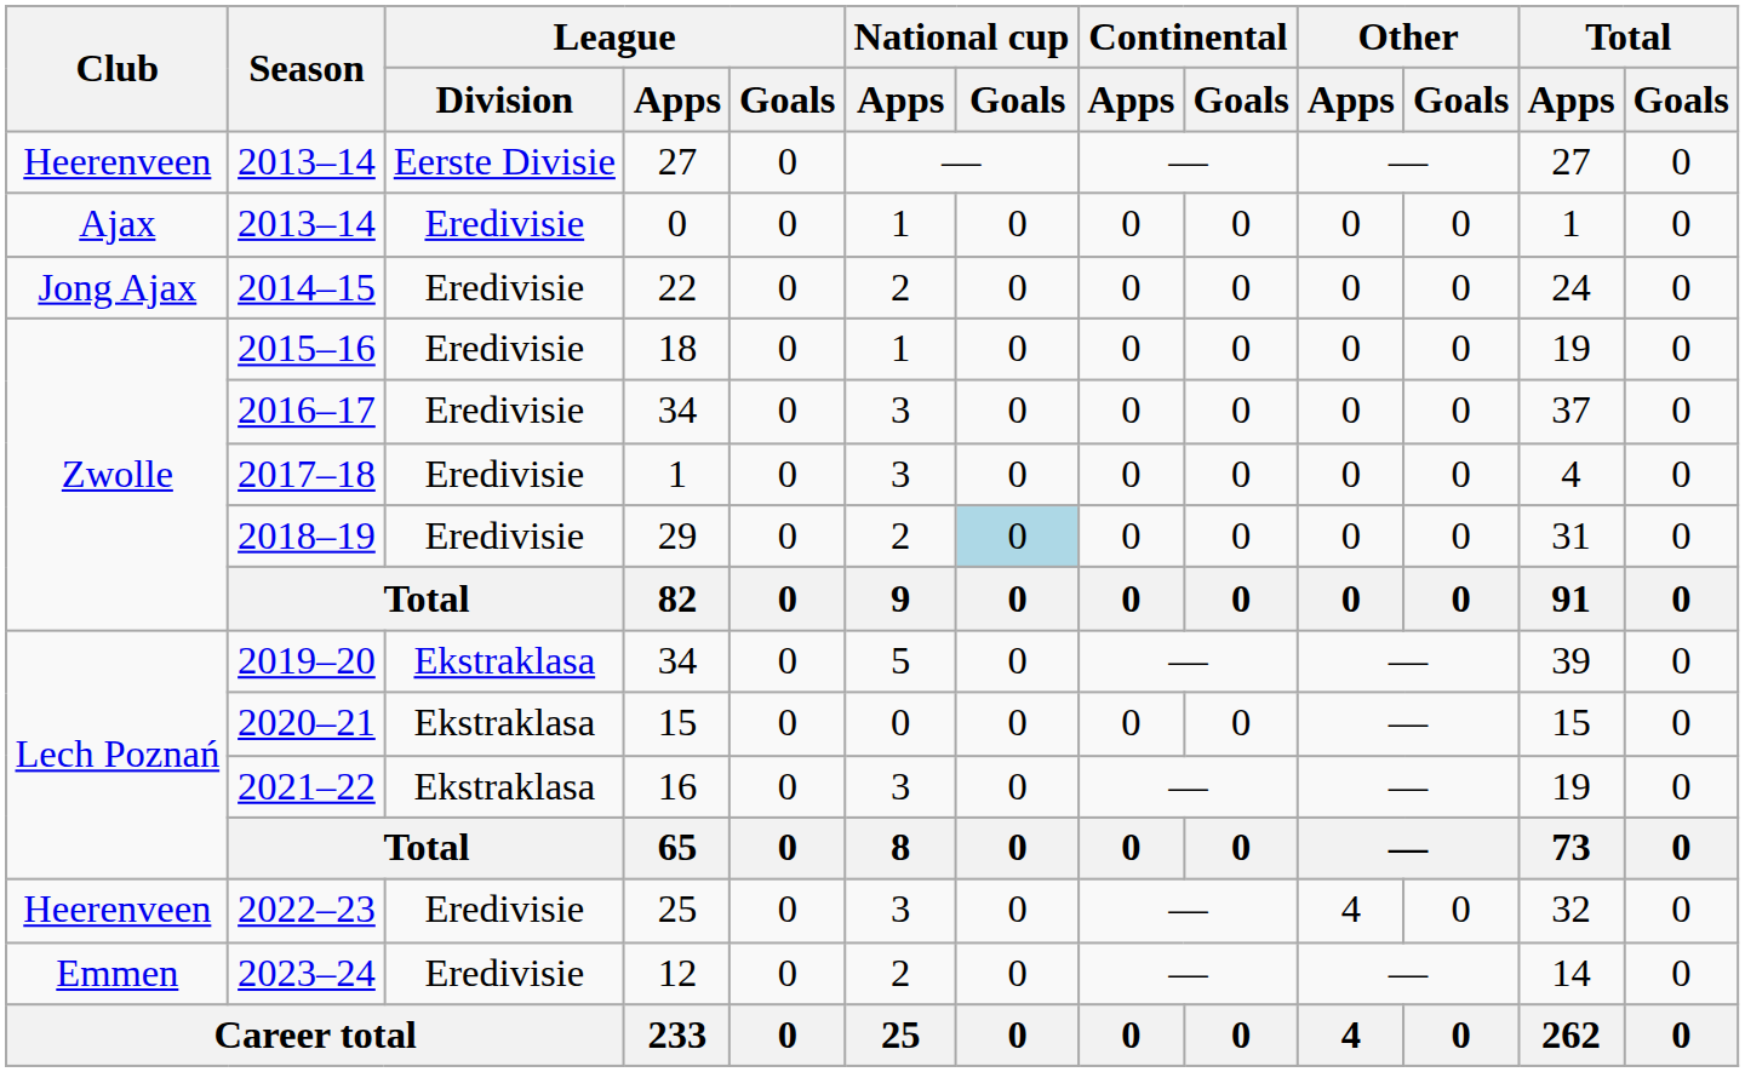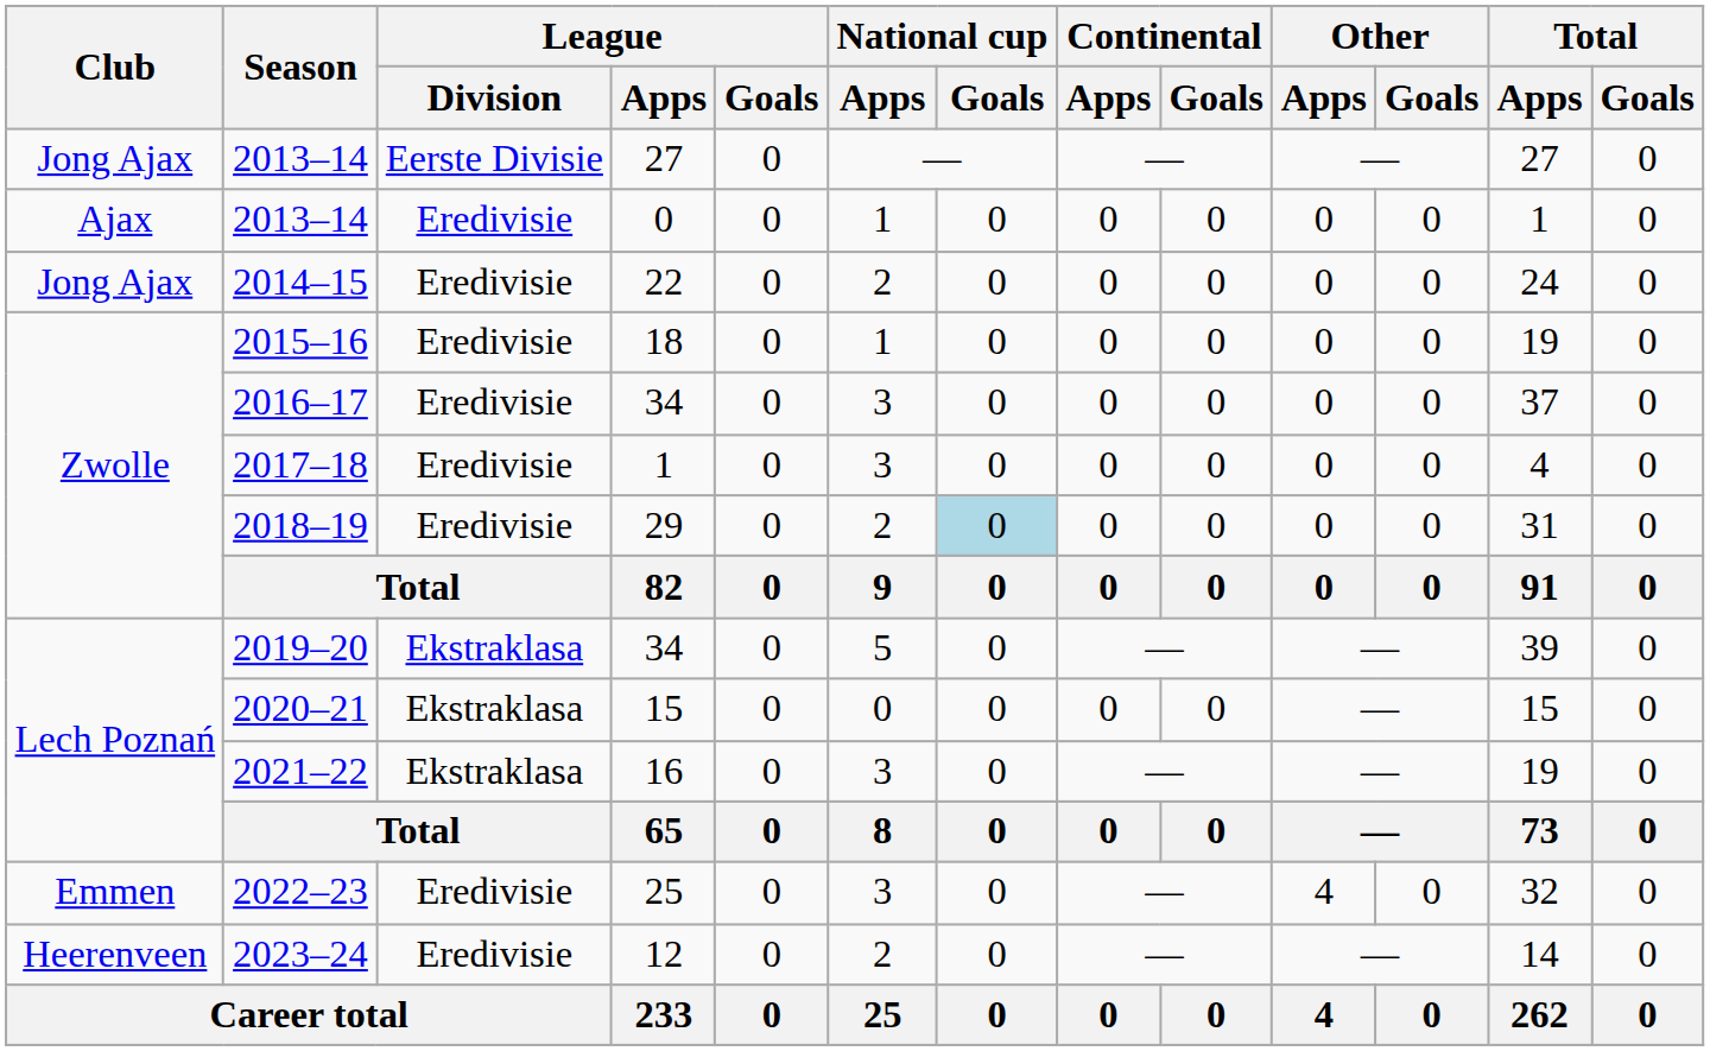2013–14 / 27 | Club: Heerenveen -> Jong Ajax
2022–23 | Club: Heerenveen -> Emmen
2023–24 | Club: Emmen -> Heerenveen
